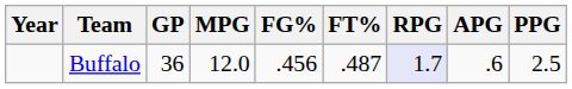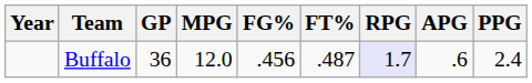Buffalo | PPG: 2.5 -> 2.4
